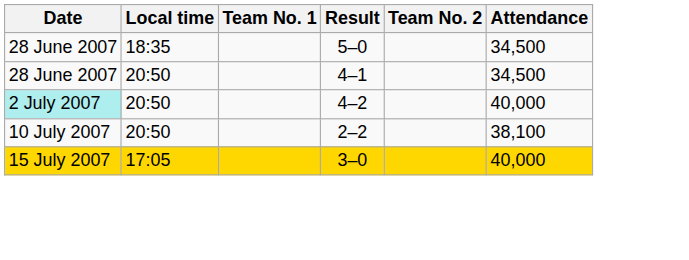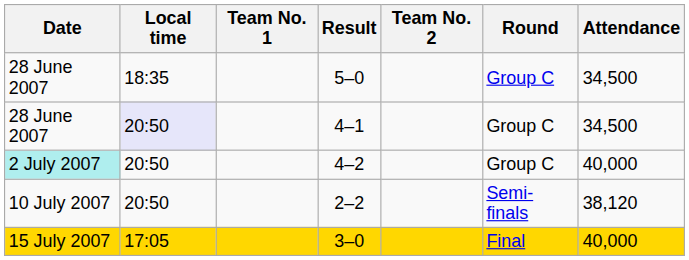+ column: Round | Group C | Group C | Group C | Semi-finals | Final
4–1 | Local time: no background -> lavender background
2–2 | Attendance: 38,100 -> 38,120
